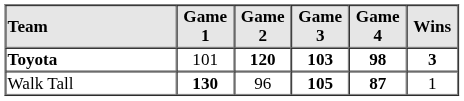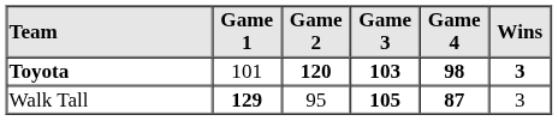Walk Tall | Game 1: 130 -> 129
Walk Tall | Game 2: 96 -> 95
Walk Tall | Wins: 1 -> 3
